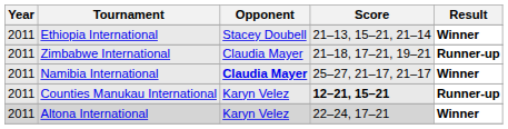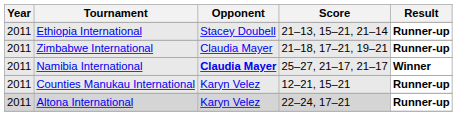Ethiopia International | Result: Winner -> Runner-up
Counties Manukau International | Score: bold -> normal
Altona International | Result: Winner -> Runner-up
